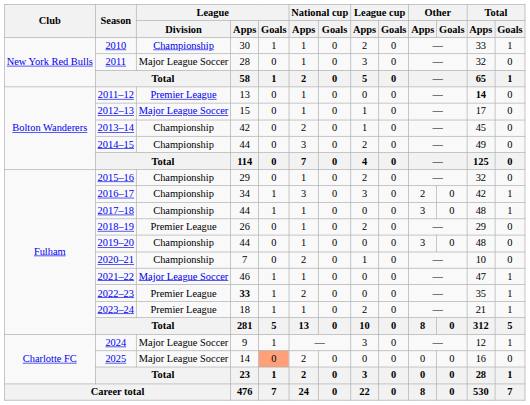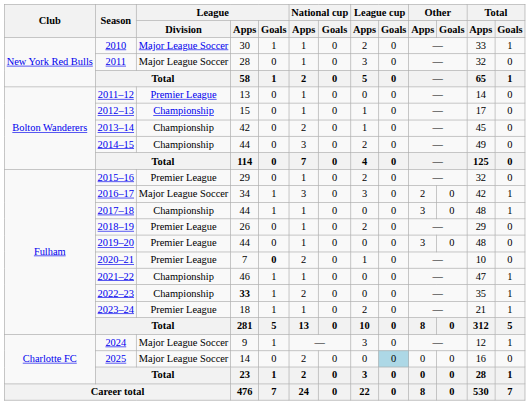2010 | League / Division: Championship -> Major League Soccer
2011–12 | Total / Apps: bold -> normal
2012–13 | League / Division: Major League Soccer -> Championship
2015–16 | League / Division: Championship -> Premier League
2016–17 | League / Division: Championship -> Major League Soccer
2019–20 | League / Division: Championship -> Premier League
2020–21 | League / Division: Championship -> Premier League
2020–21 | League / Goals: normal -> bold
2021–22 | League / Division: Major League Soccer -> Championship
2022–23 | League / Division: Premier League -> Championship
2025 | League / Goals: lightsalmon background -> no background
2025 | League cup / Goals: no background -> lightblue background
